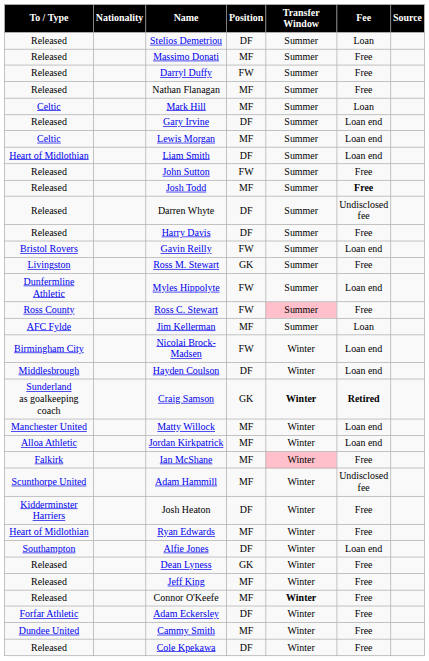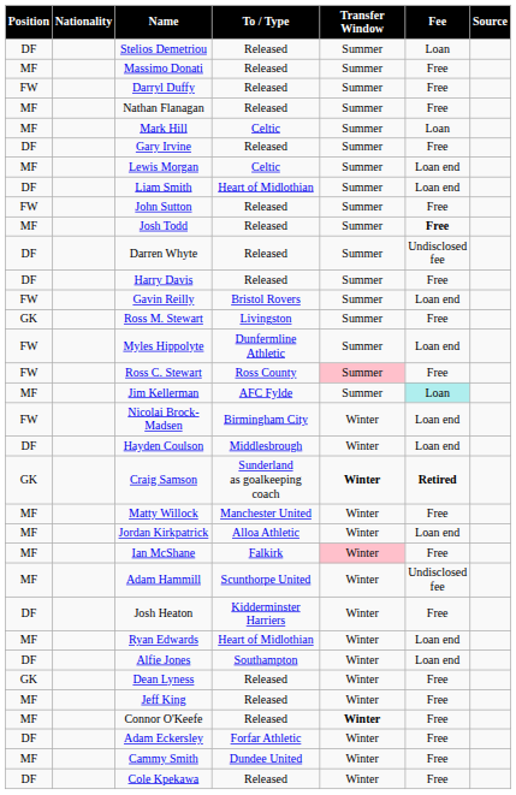columns swapped: Position <-> To / Type
Gary Irvine | Fee: Loan end -> Free
Jim Kellerman | Fee: no background -> paleturquoise background
Matty Willock | Fee: Loan end -> Free
Ryan Edwards | Fee: Free -> Loan end
